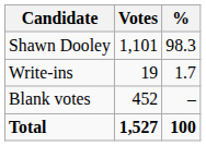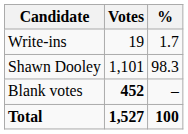rows swapped: Shawn Dooley <-> Write-ins
Blank votes | Votes: normal -> bold
